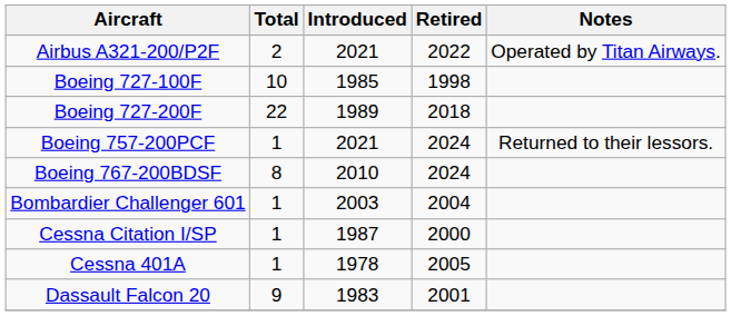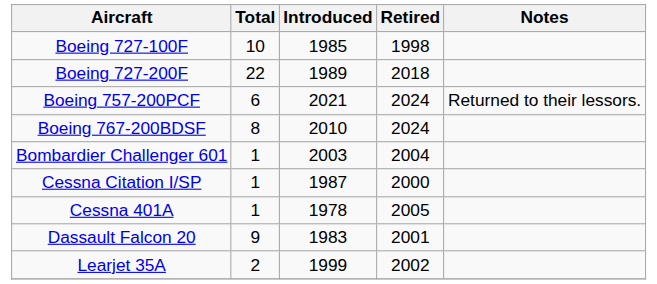- row: Airbus A321-200/P2F | 2 | 2021 | 2022 | Operated by Titan Airways.
Boeing 757-200PCF | Total: 1 -> 6
+ row: Learjet 35A | 2 | 1999 | 2002
